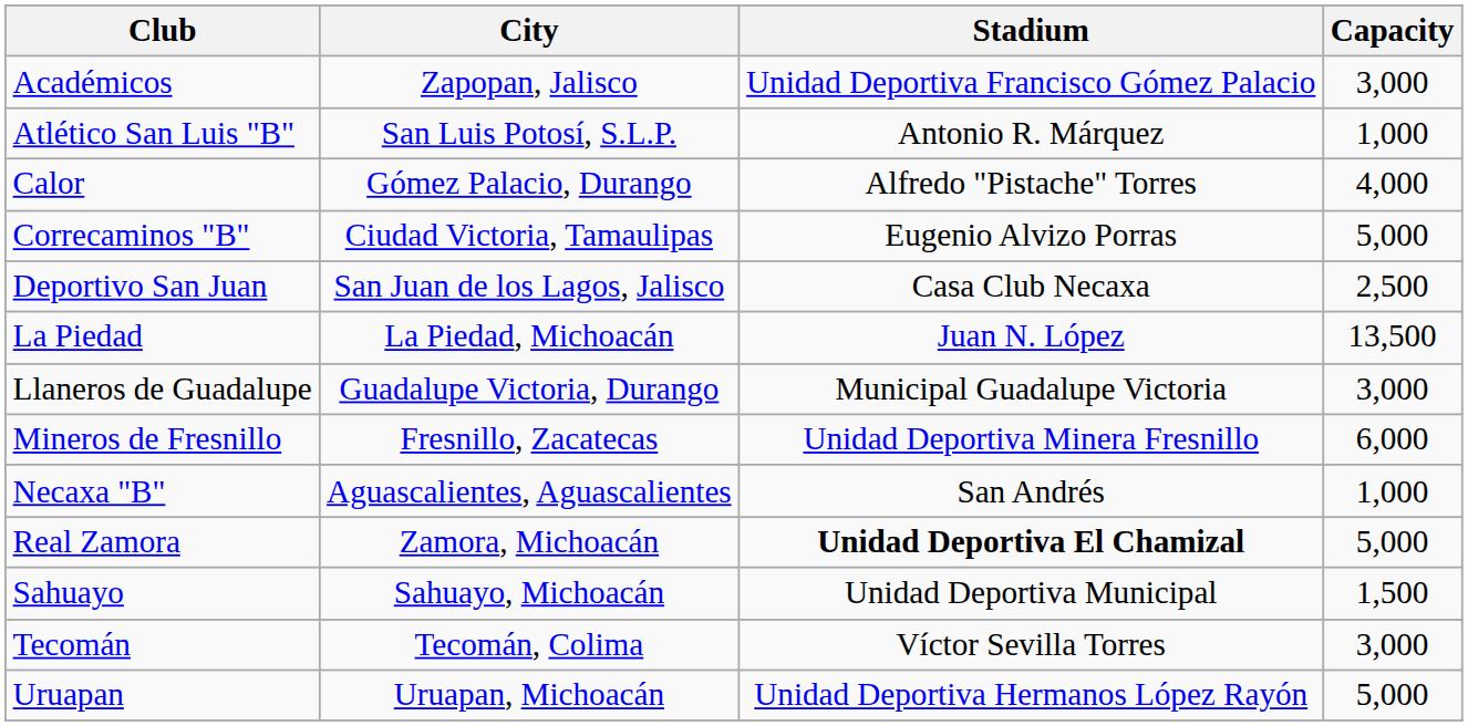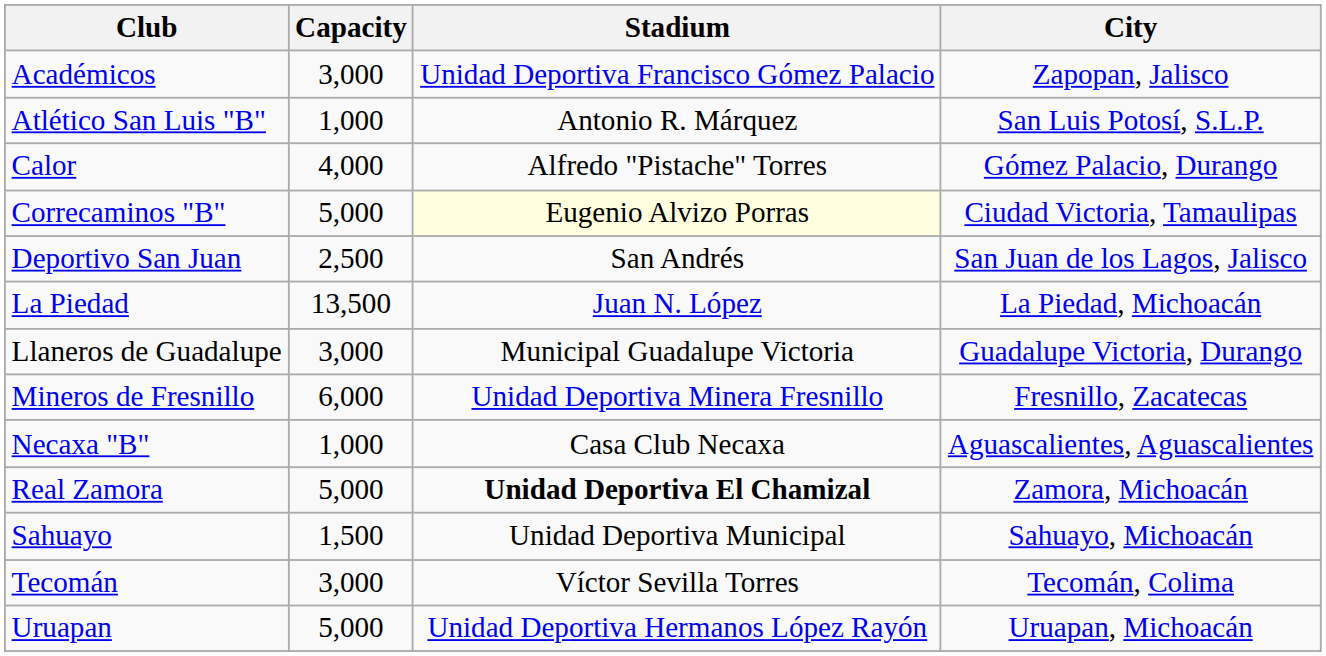columns swapped: City <-> Capacity
Correcaminos "B" | Stadium: no background -> lightyellow background
Deportivo San Juan | Stadium: Casa Club Necaxa -> San Andrés
Necaxa "B" | Stadium: San Andrés -> Casa Club Necaxa
